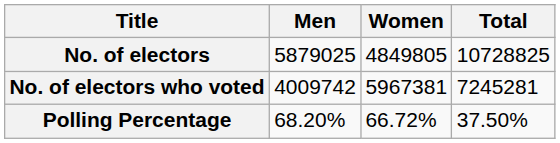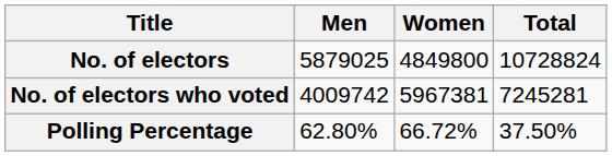No. of electors | Women: 4849805 -> 4849800
No. of electors | Total: 10728825 -> 10728824
Polling Percentage | Men: 68.20% -> 62.80%
